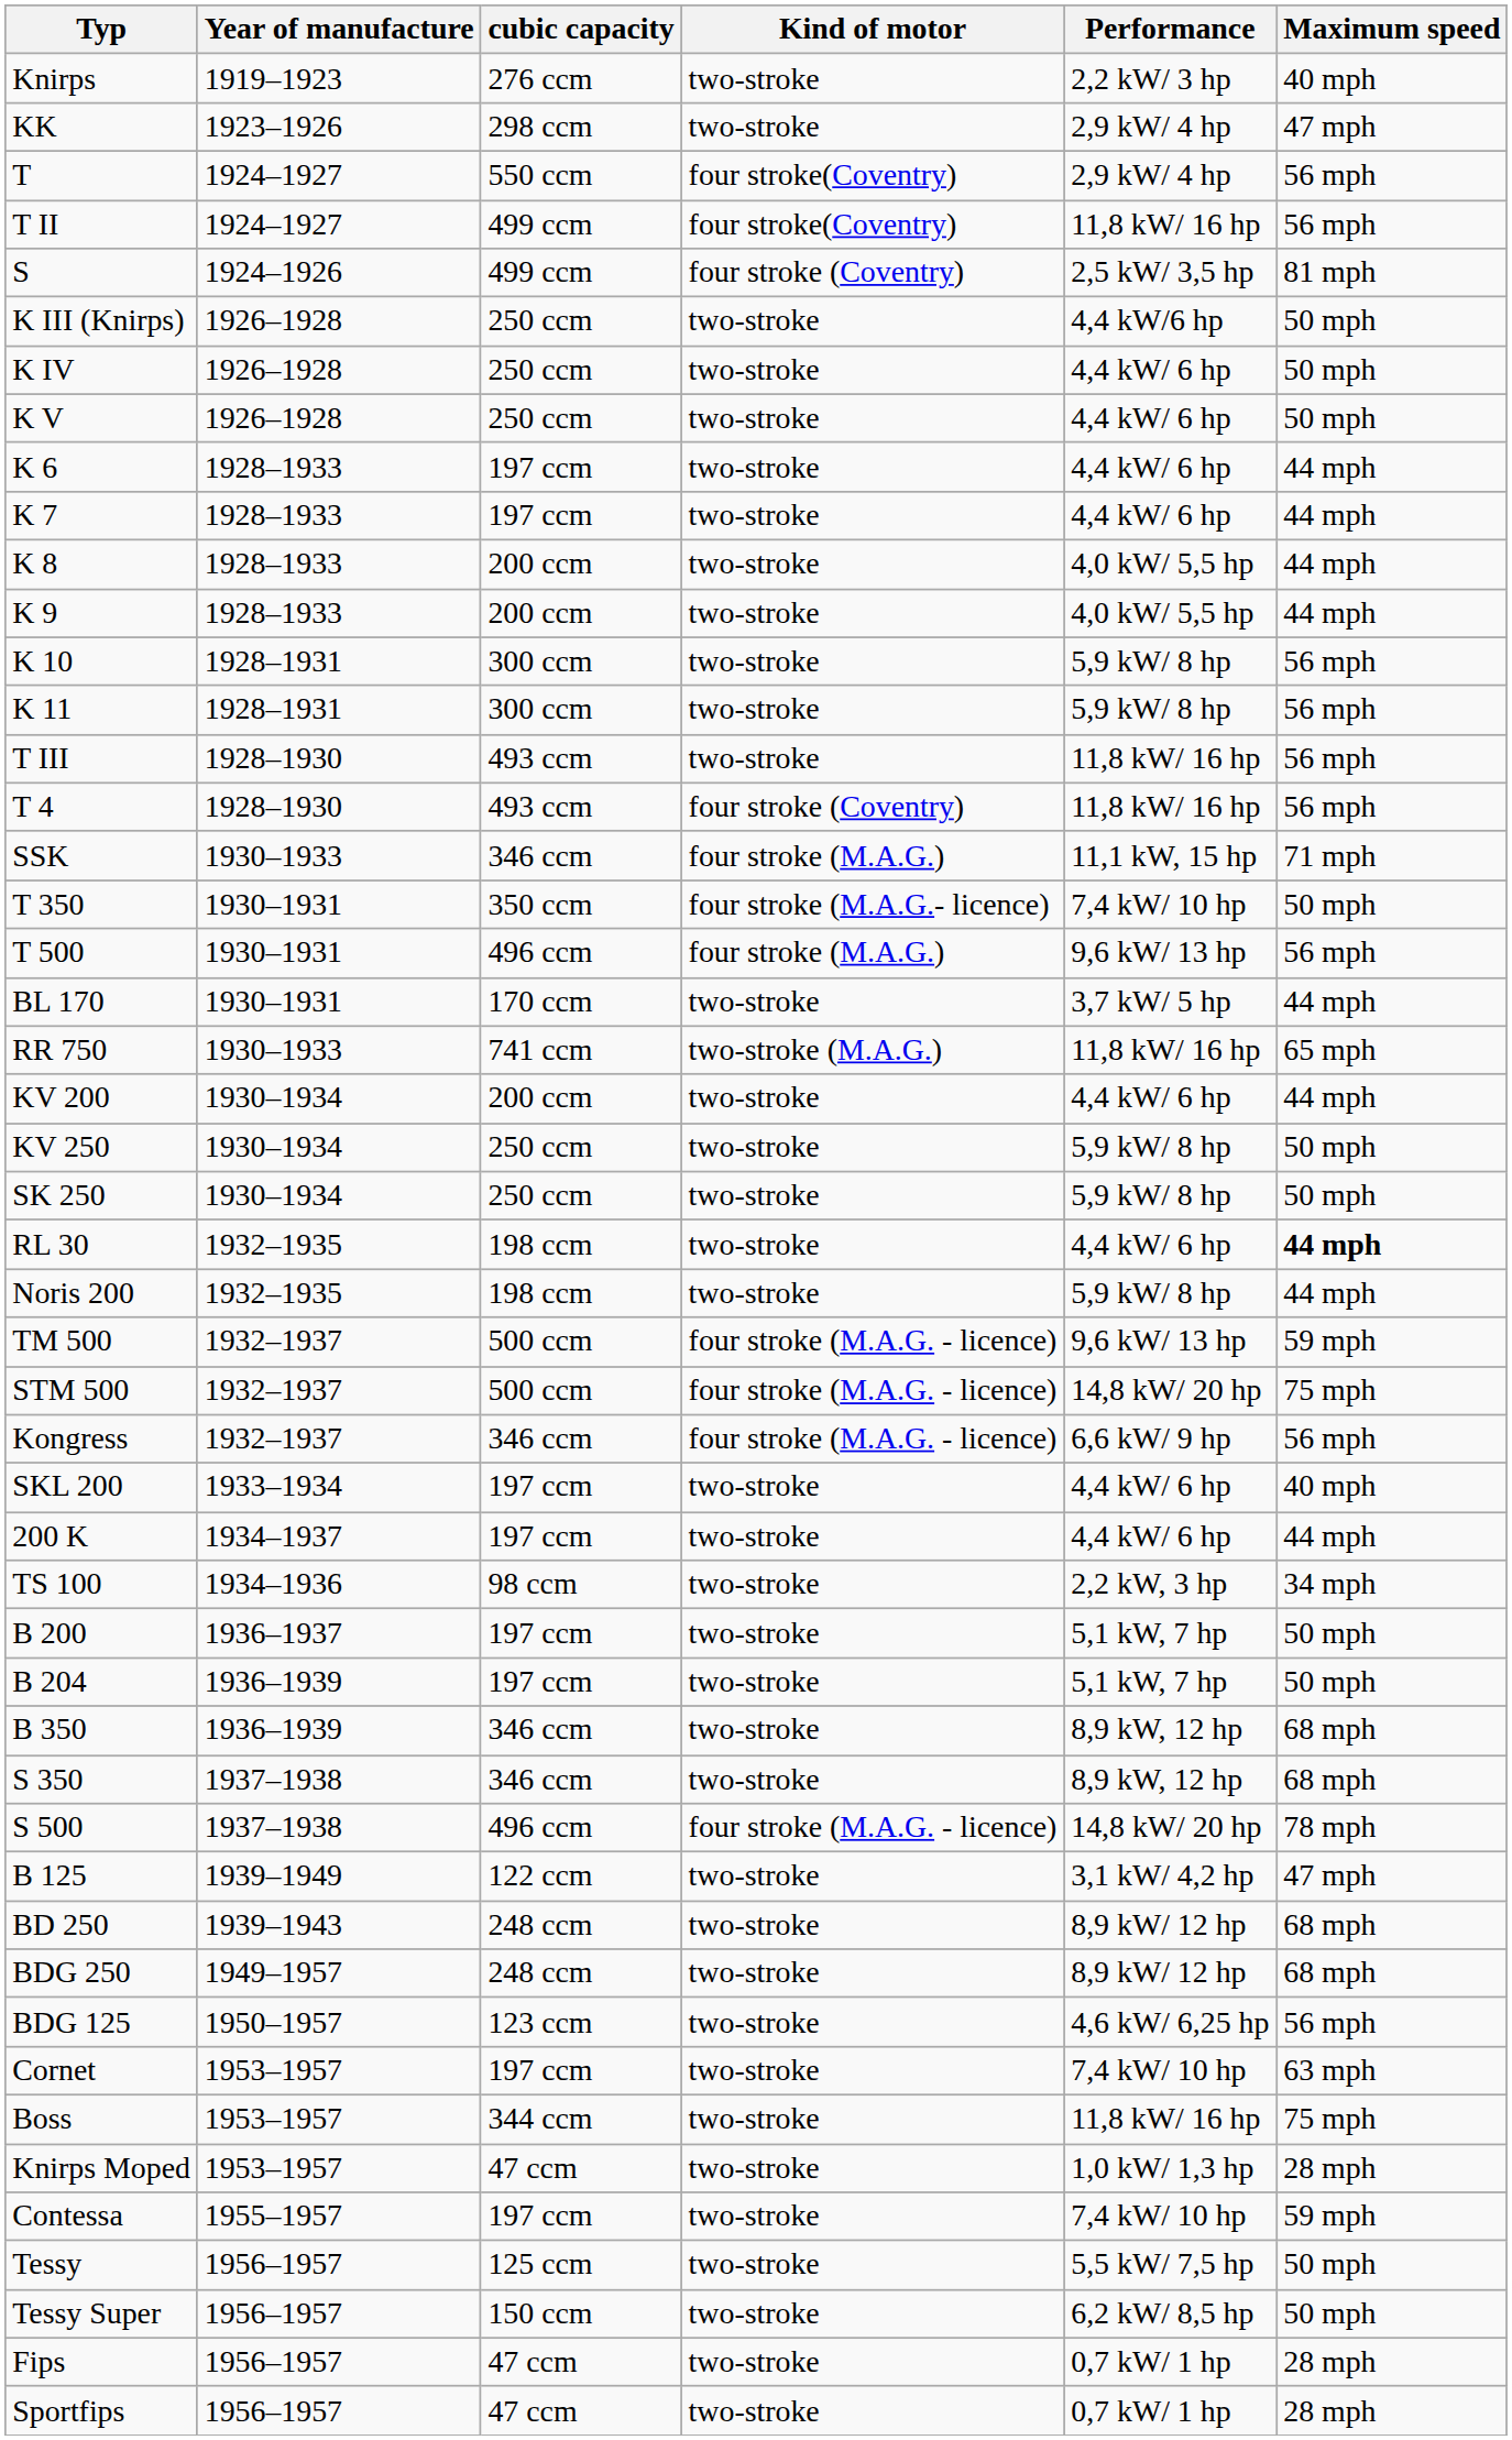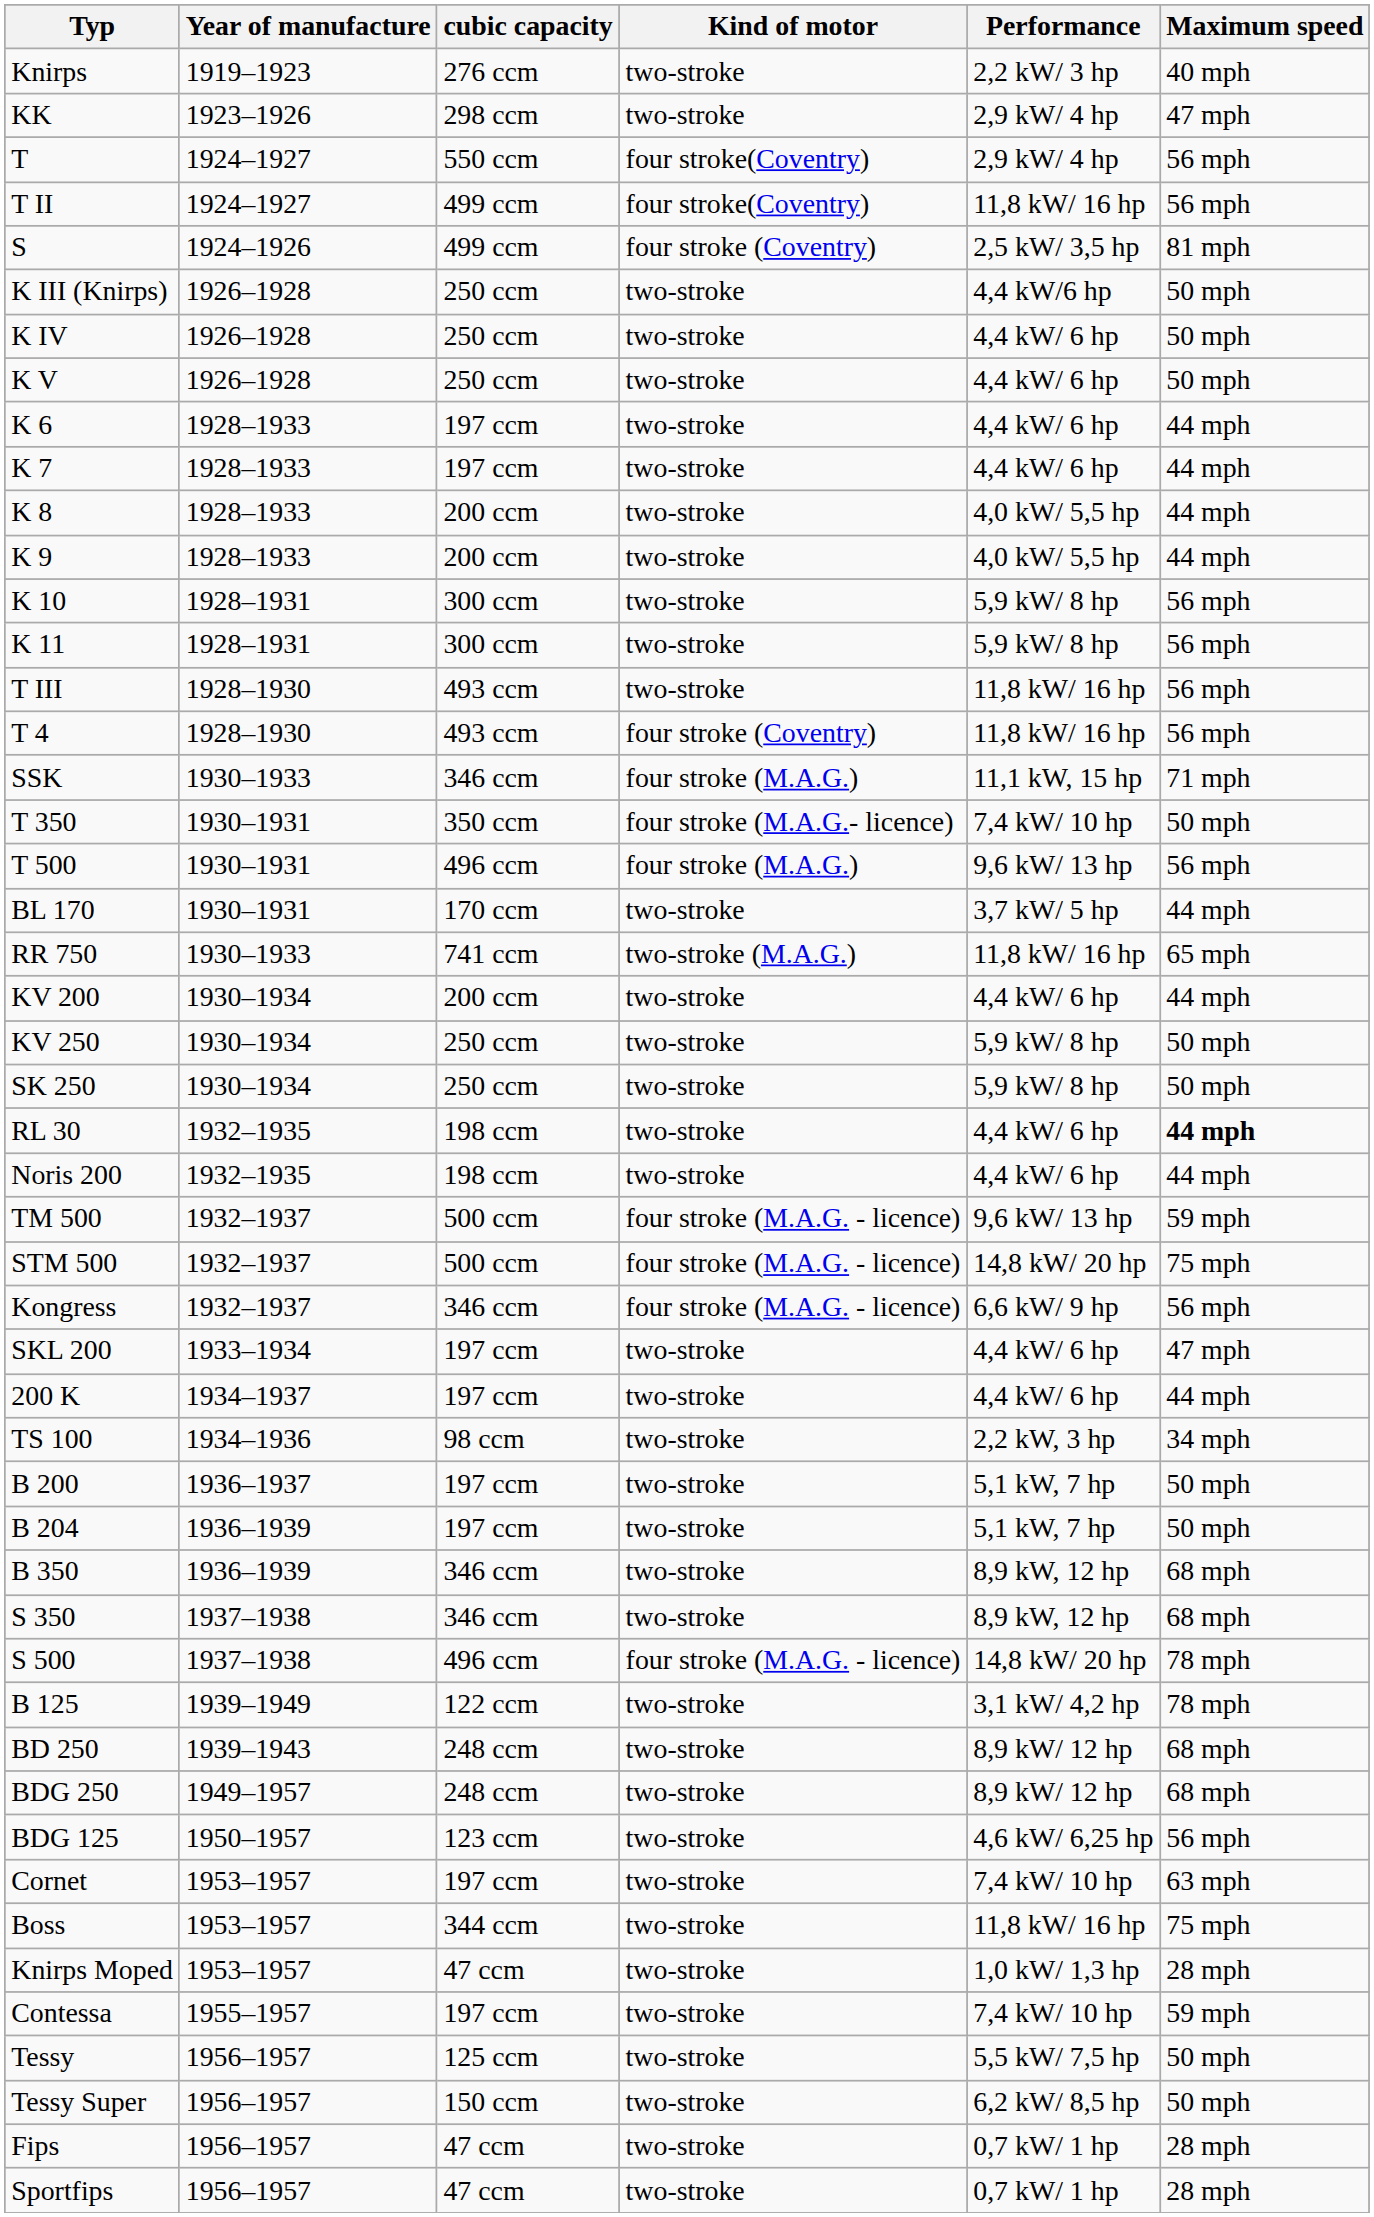Noris 200 | Performance: 5,9 kW/ 8 hp -> 4,4 kW/ 6 hp
SKL 200 | Maximum speed: 40 mph -> 47 mph
B 125 | Maximum speed: 47 mph -> 78 mph
